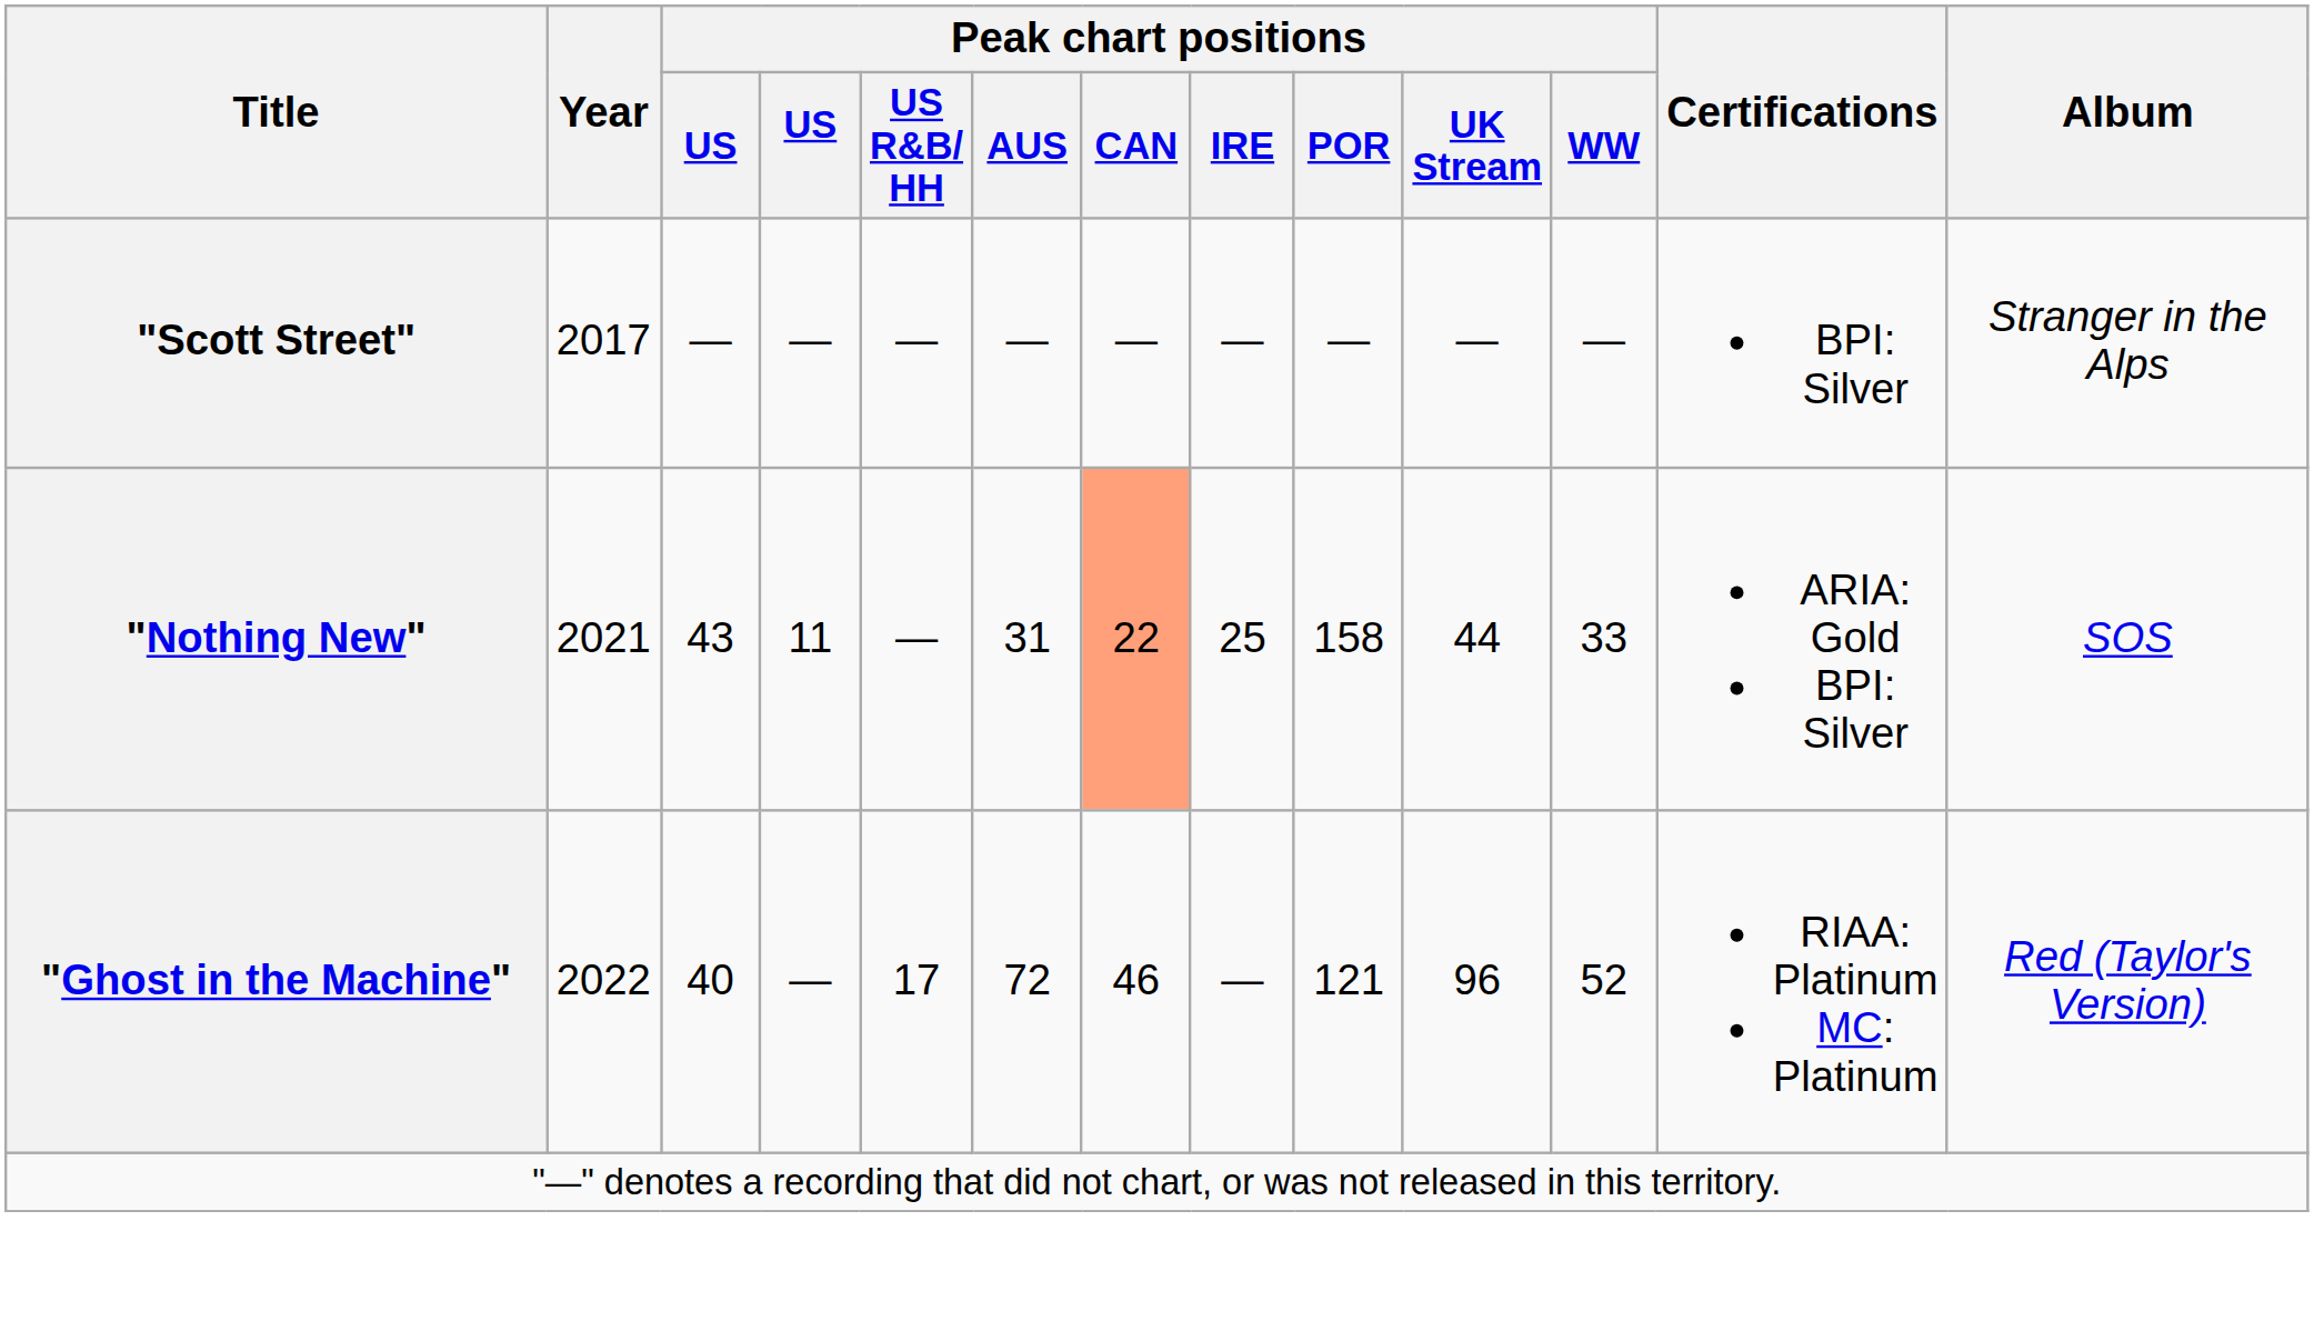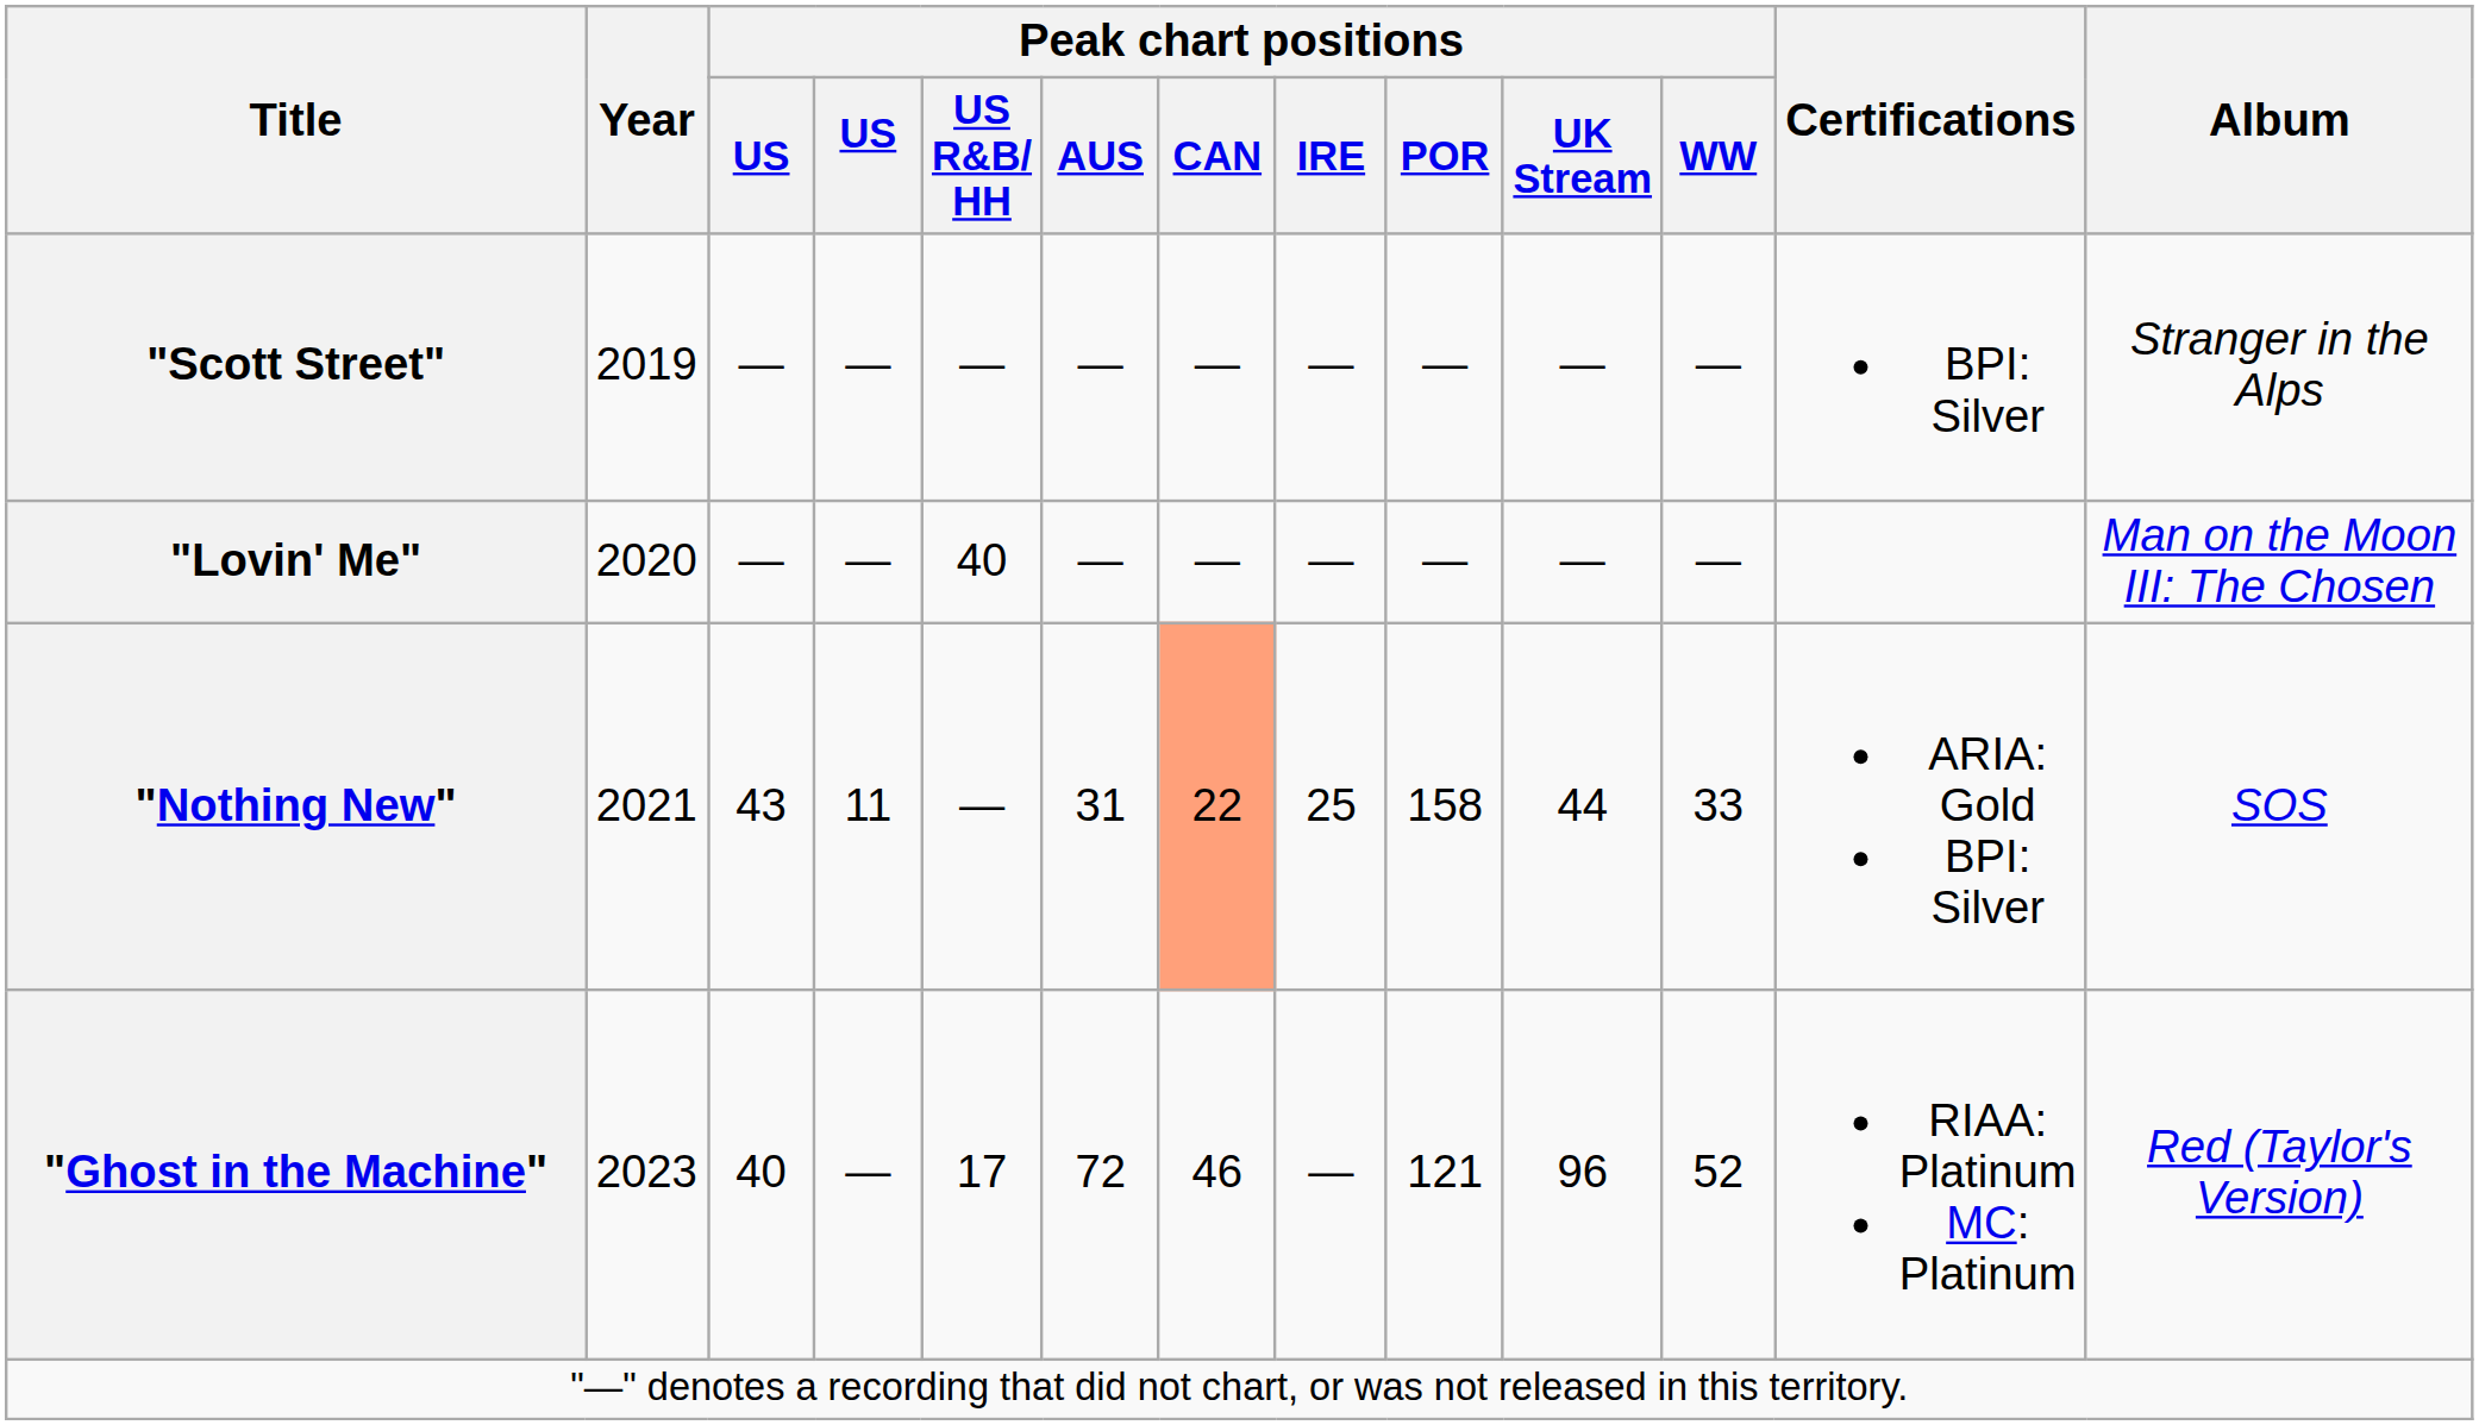"Scott Street" | Year: 2017 -> 2019
+ row: "Lovin' Me" | 2020 | — | — | 40 | — | — | — | — | — | — | Man on the Moon III: The Chosen
"Ghost in the Machine" | Year: 2022 -> 2023
